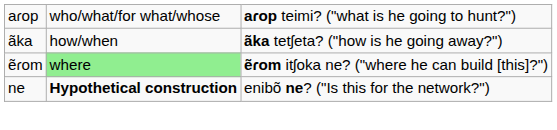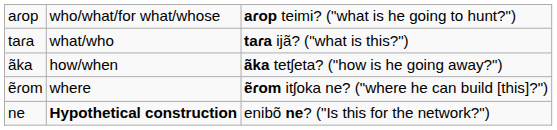+ row: taɾa | what/who | taɾa ijã? ("what is this?")
ẽɾom | column 2: lightgreen background -> no background
